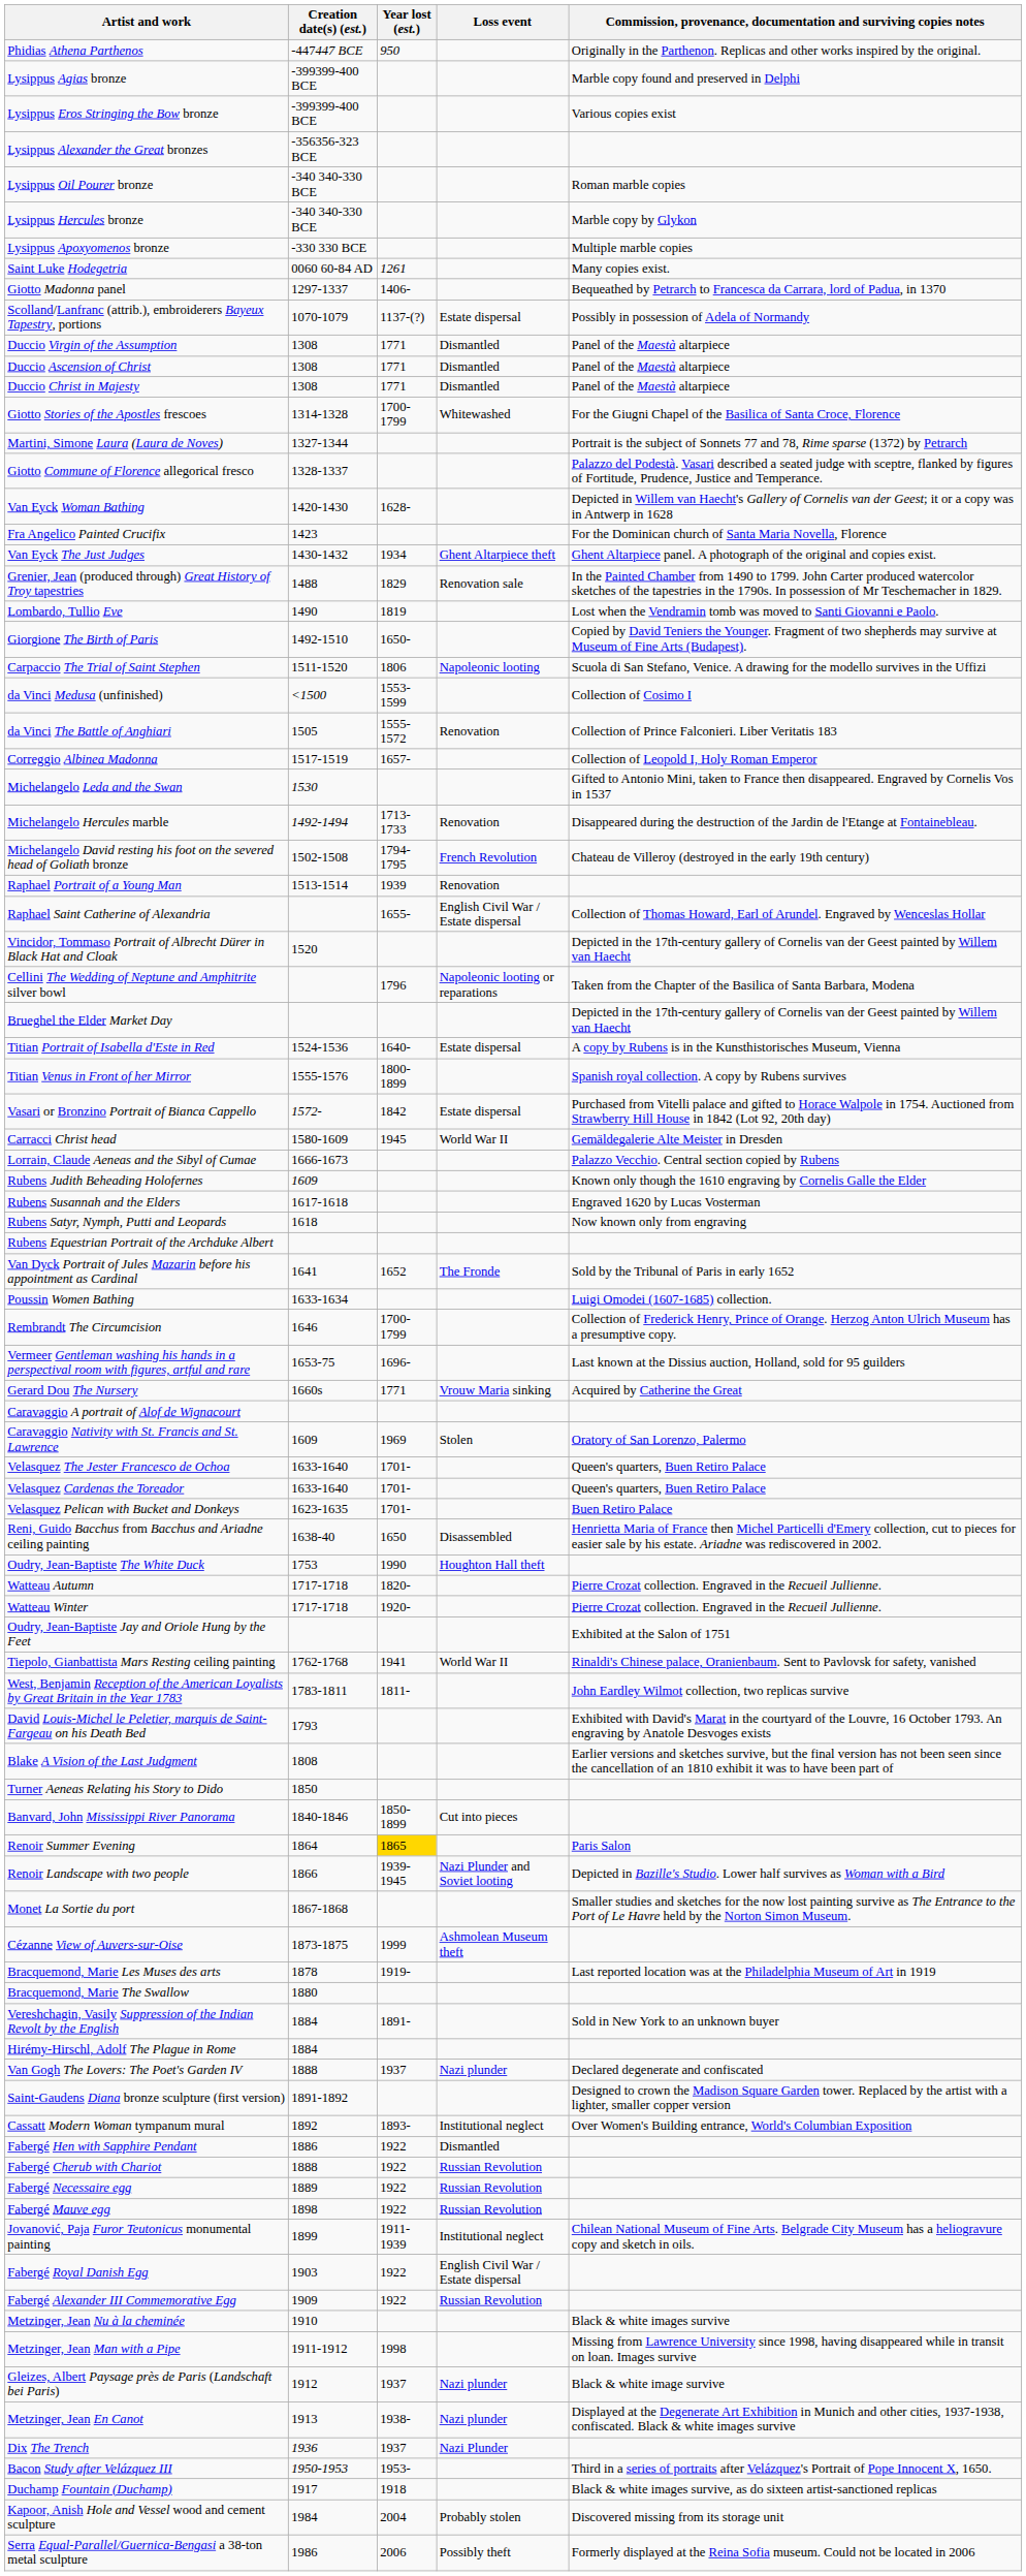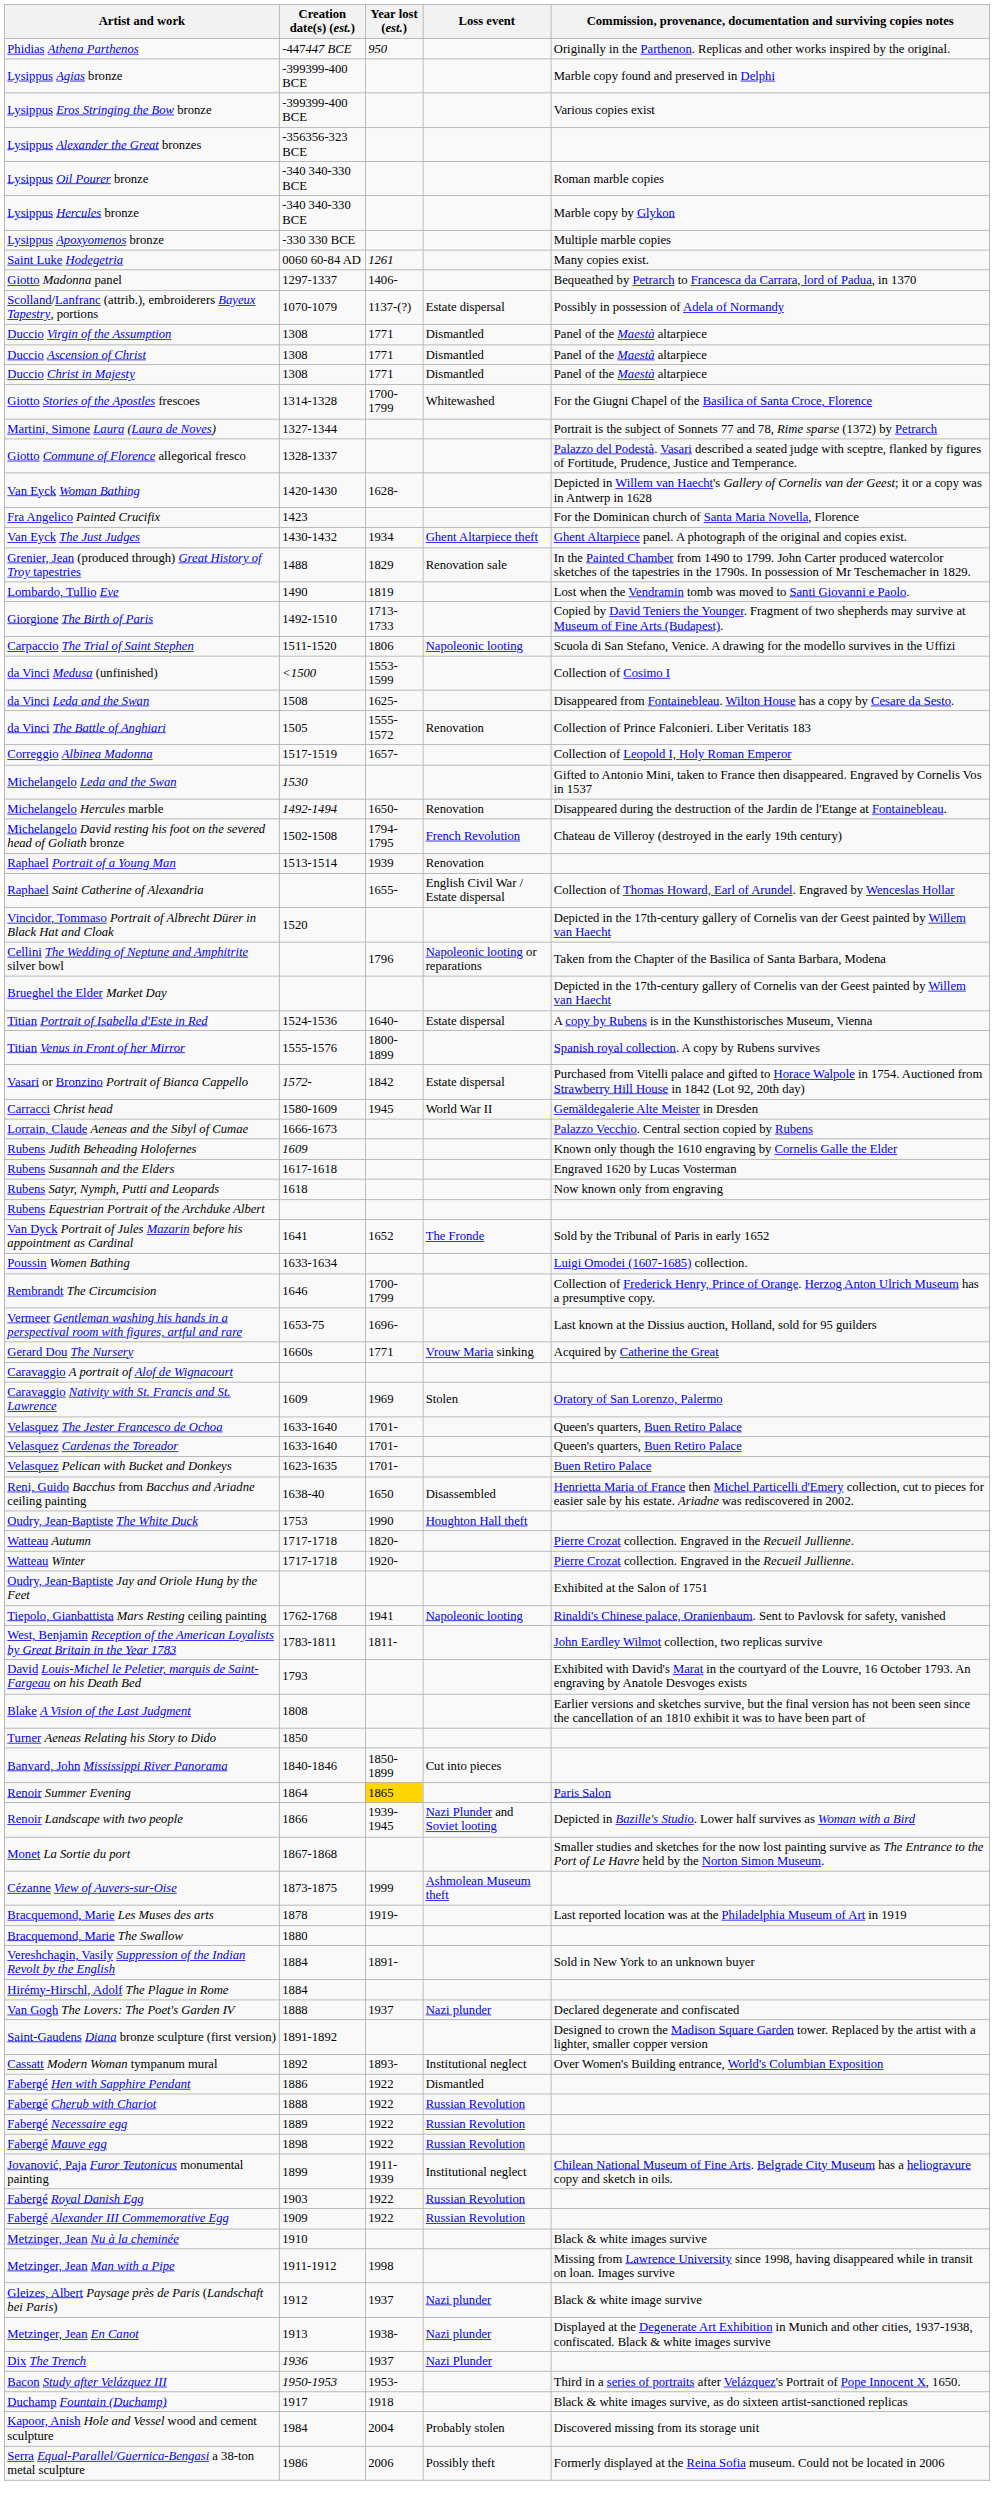Giorgione The Birth of Paris | Year lost (est.): 1650- -> 1713-1733
+ row: da Vinci Leda and the Swan | 1508 | 1625- | Disappeared from Fontainebleau. Wilton House has a copy by Cesare da Sesto.
Michelangelo Hercules marble | Year lost (est.): 1713-1733 -> 1650-
Tiepolo, Gianbattista Mars Resting ceiling painting | Loss event: World War II -> Napoleonic looting
Fabergé Royal Danish Egg | Loss event: English Civil War / Estate dispersal -> Russian Revolution
